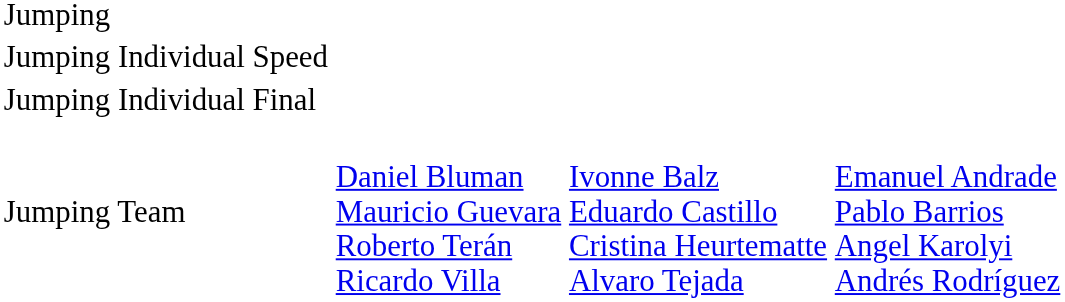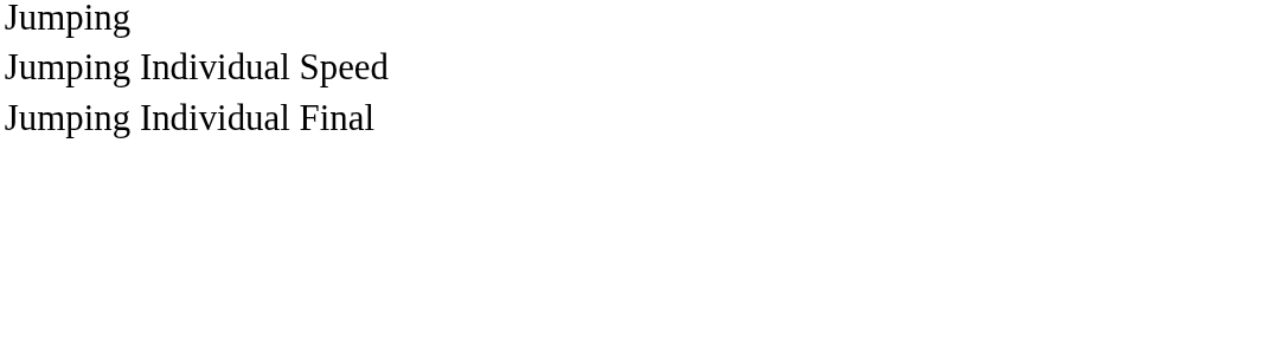- row: Jumping Team | Daniel Bluman Mauricio Guevara Roberto Terán Ricardo Villa | Ivonne Balz Eduardo Castillo Cristina Heurtematte Alvaro Tejada | Emanuel Andrade Pablo Barrios Angel Karolyi Andrés Rodríguez
